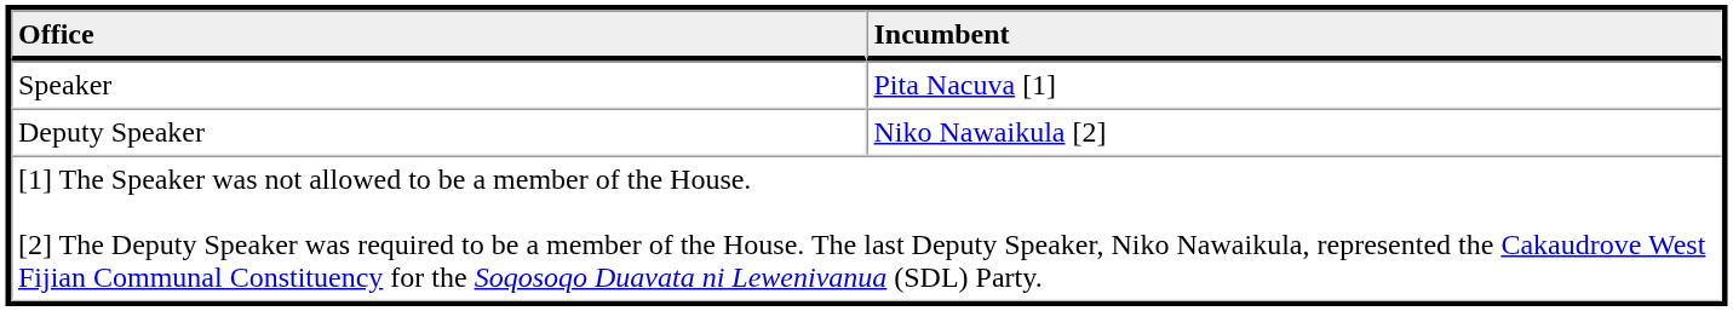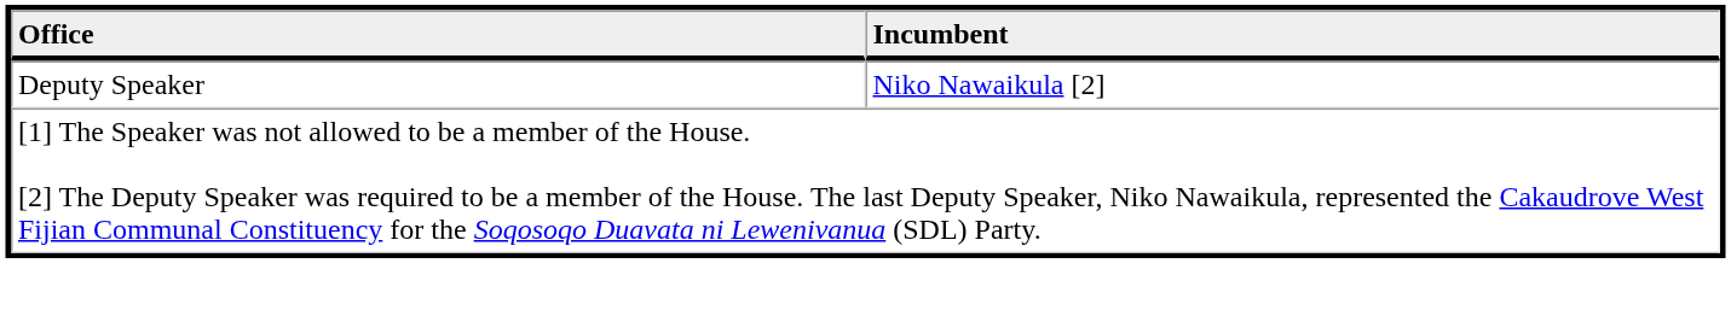- row: Speaker | Pita Nacuva [1]
